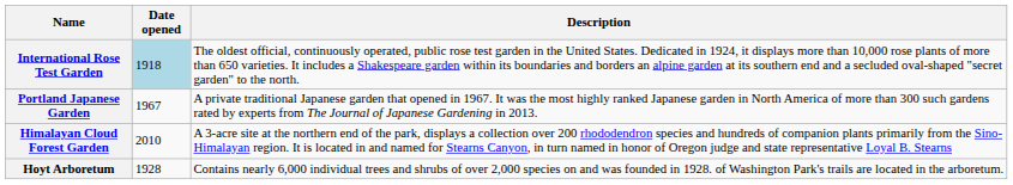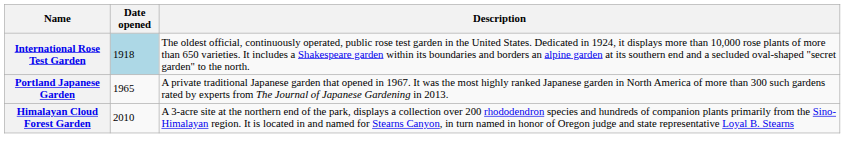Portland Japanese Garden | Date opened: 1967 -> 1965
- row: Hoyt Arboretum | 1928 | Contains nearly 6,000 individual trees and shrubs of over 2,000 species on and was founded in 1928. of Washington Park's trails are located in the arboretum.
